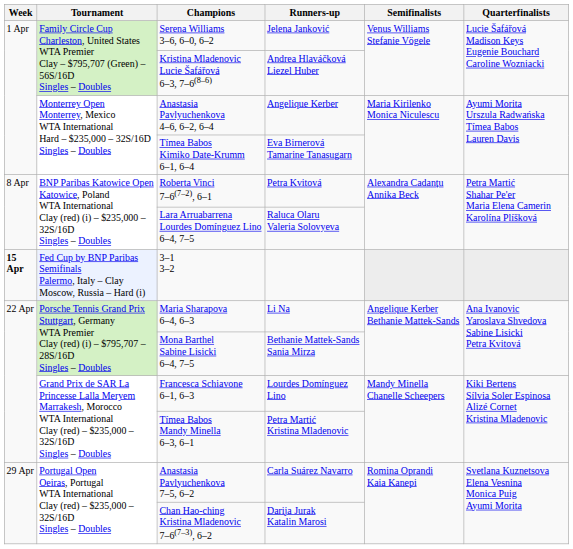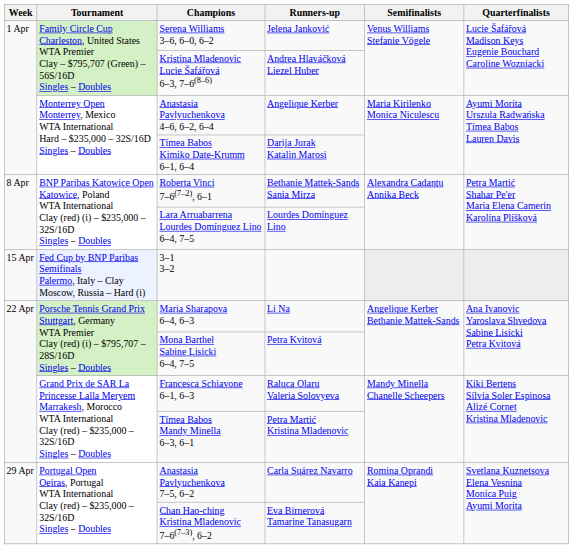Tímea Babos Kimiko Date-Krumm 6–1, 6–4 | Runners-up: Eva Birnerová Tamarine Tanasugarn -> Darija Jurak Katalin Marosi
Roberta Vinci 7–6(7–2), 6–1 | Runners-up: Petra Kvitová -> Bethanie Mattek-Sands Sania Mirza
Lara Arruabarrena Lourdes Domínguez Lino 6–4, 7–5 | Runners-up: Raluca Olaru Valeria Solovyeva -> Lourdes Domínguez Lino
3–1 3–2 | Week: bold -> normal
Mona Barthel Sabine Lisicki 6–4, 7–5 | Runners-up: Bethanie Mattek-Sands Sania Mirza -> Petra Kvitová
Francesca Schiavone 6–1, 6–3 | Runners-up: Lourdes Domínguez Lino -> Raluca Olaru Valeria Solovyeva
Chan Hao-ching Kristina Mladenovic 7–6(7–3), 6–2 | Runners-up: Darija Jurak Katalin Marosi -> Eva Birnerová Tamarine Tanasugarn
